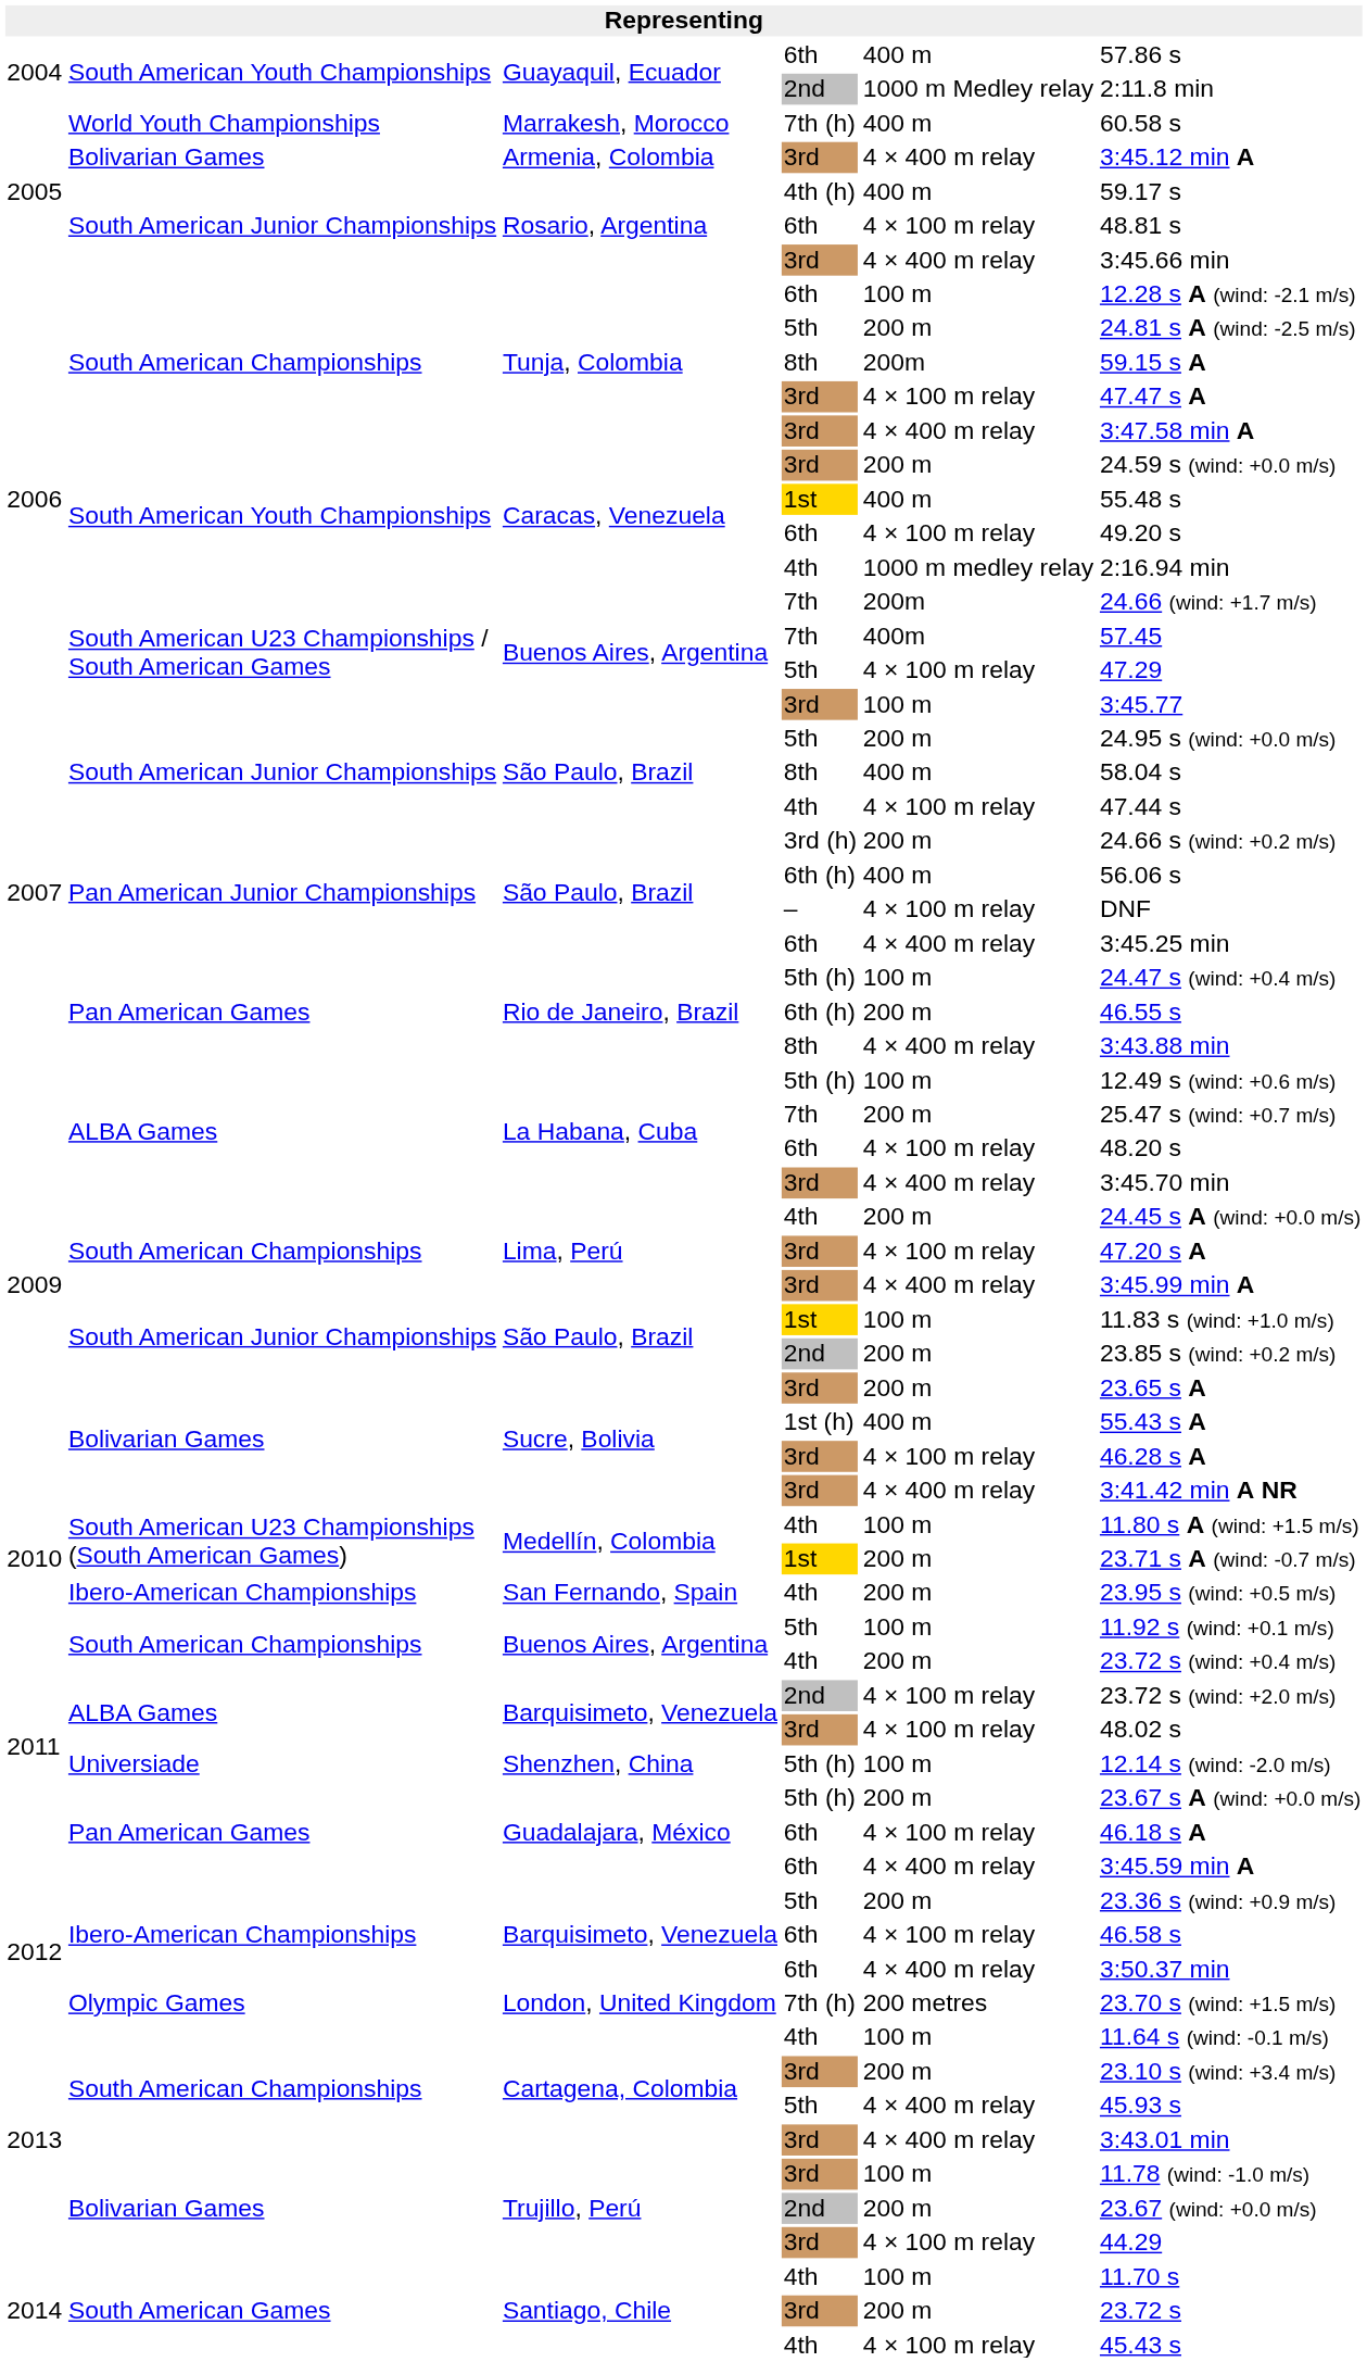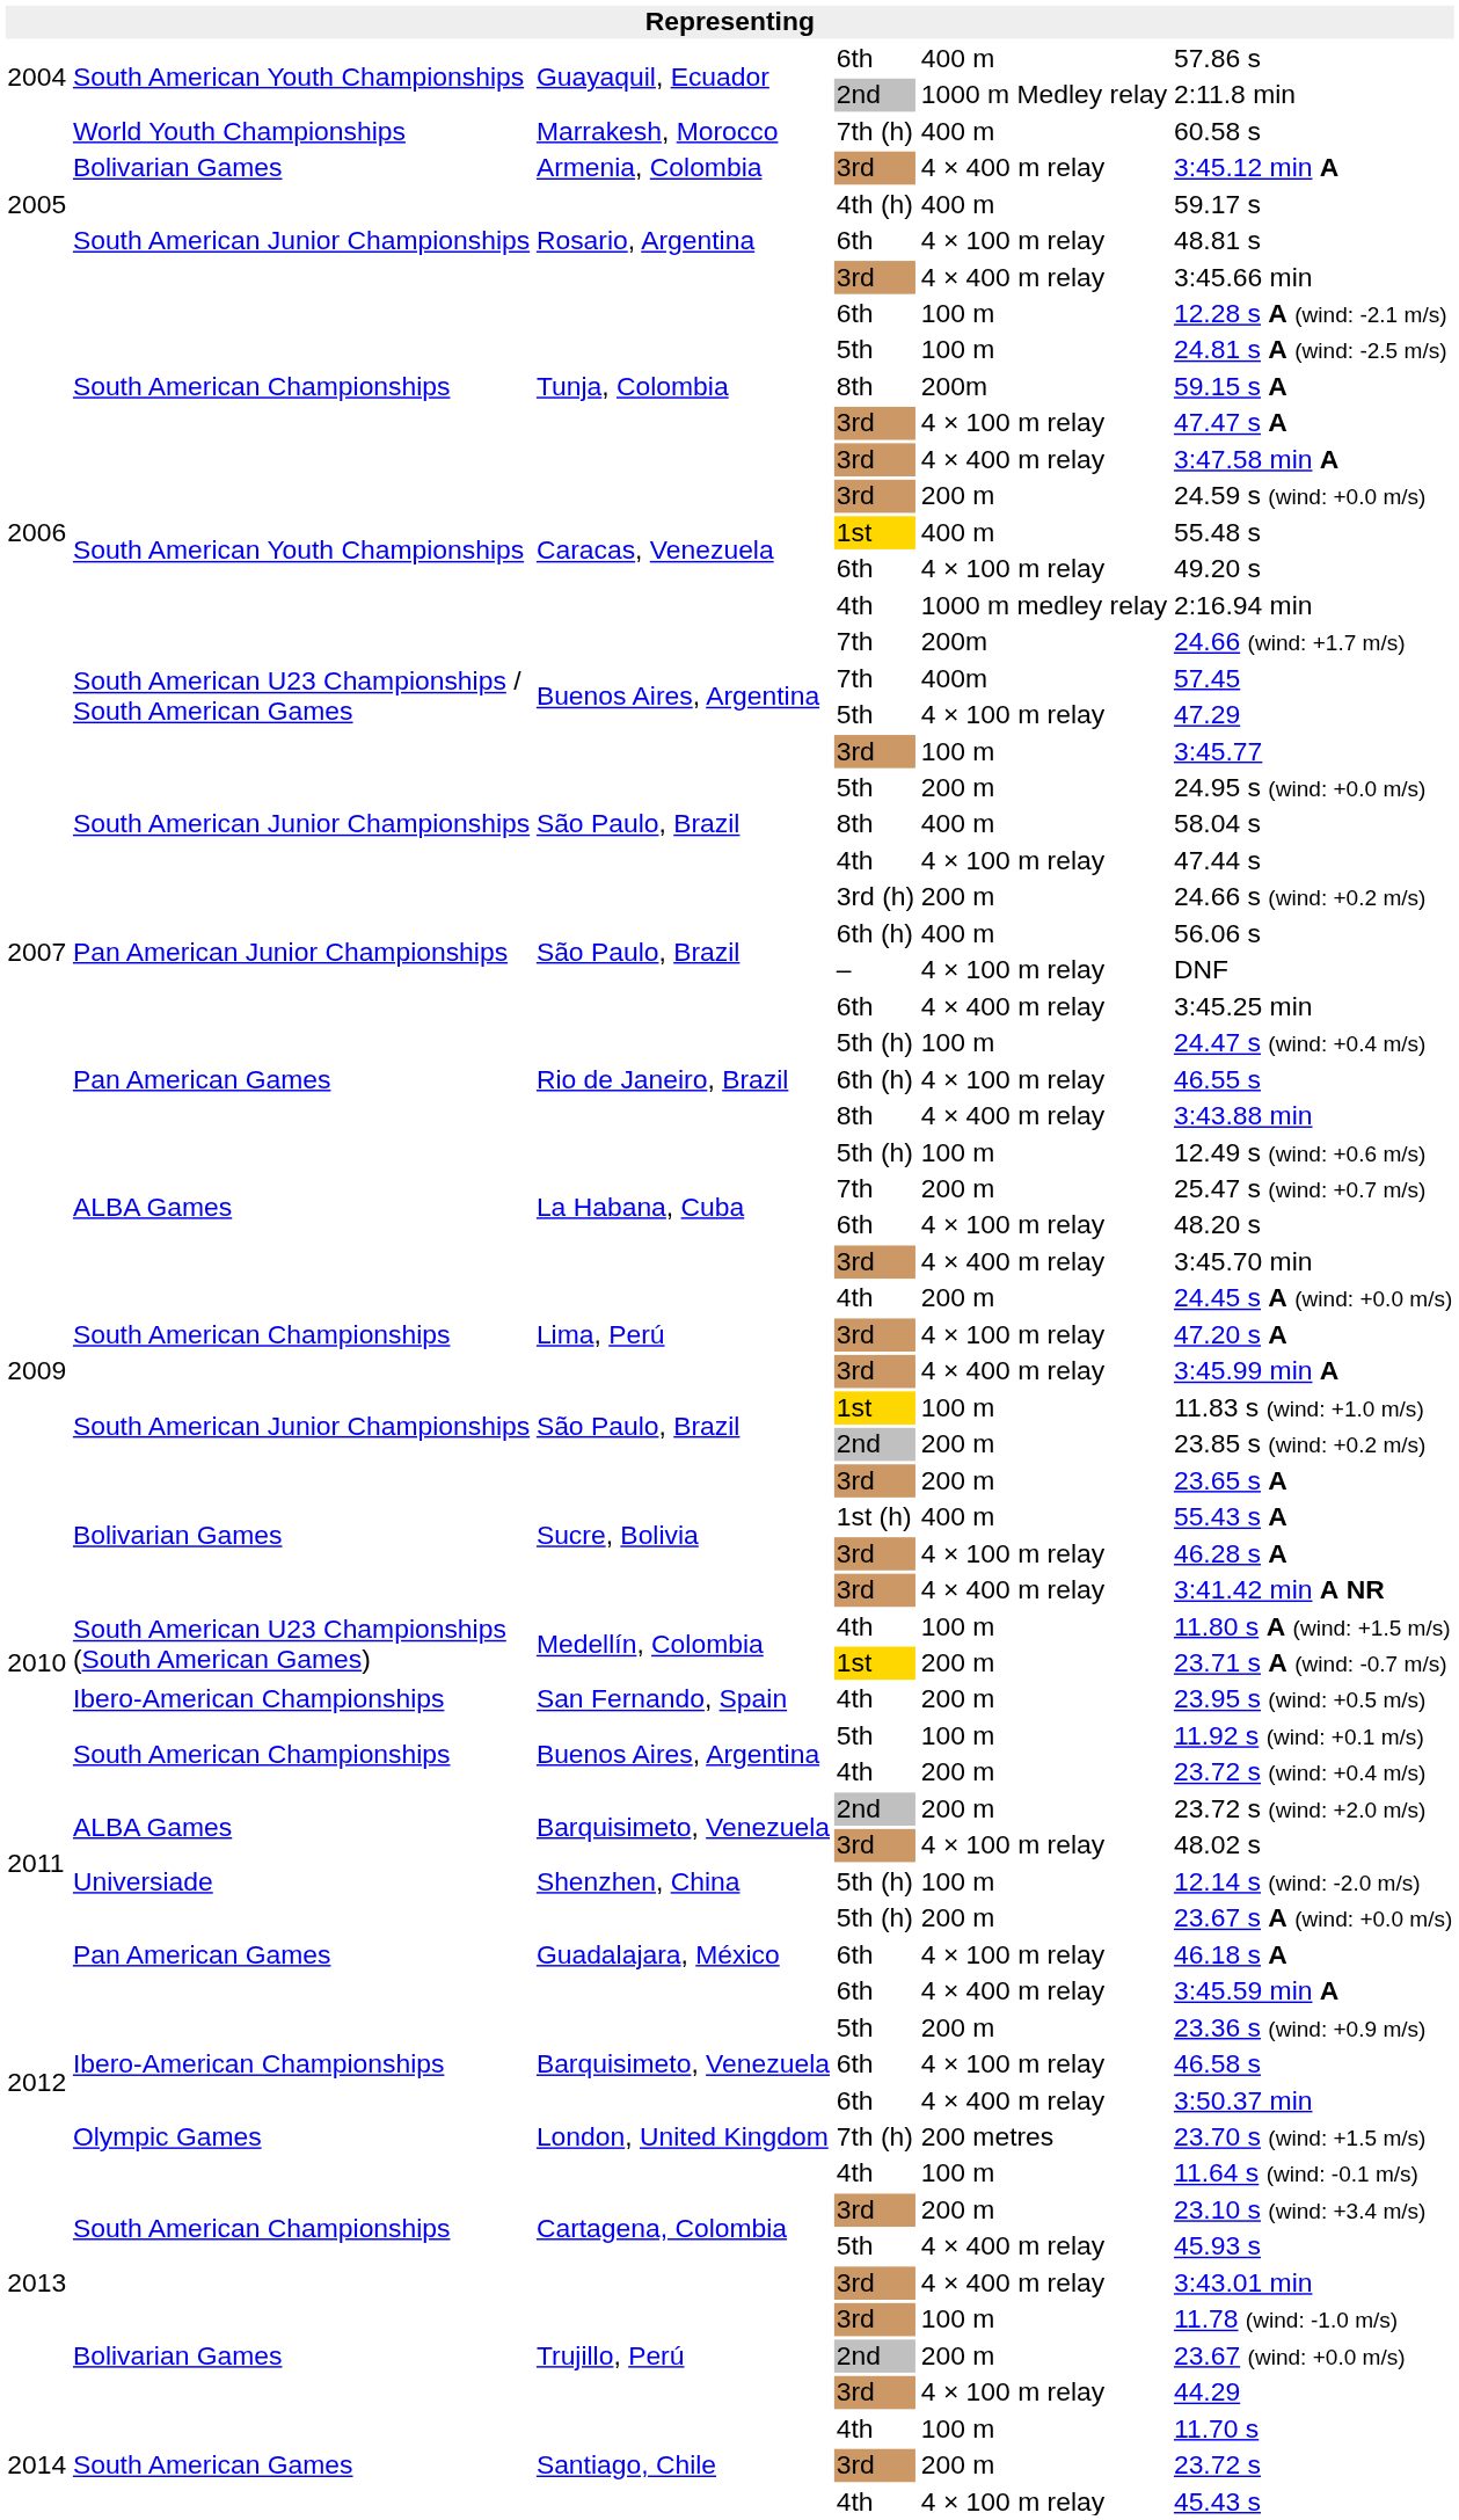Tunja, Colombia / 5th | column 5: 200 m -> 100 m
Rio de Janeiro, Brazil / 6th (h) | column 5: 200 m -> 4 × 100 m relay
Barquisimeto, Venezuela / 2nd | column 5: 4 × 100 m relay -> 200 m
